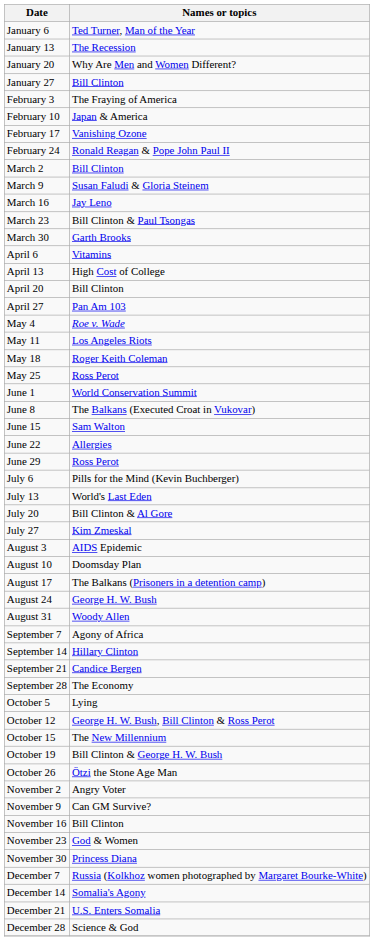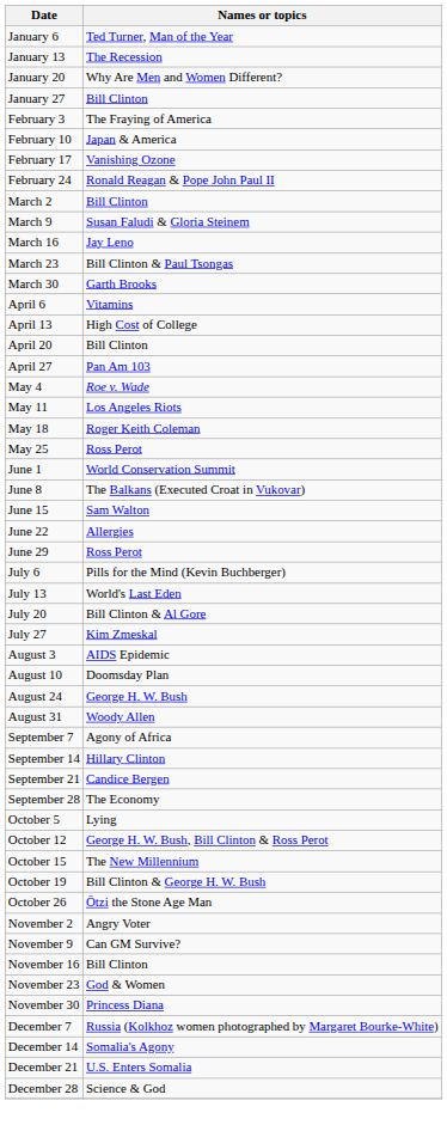- row: August 17 | The Balkans (Prisoners in a detention camp)
